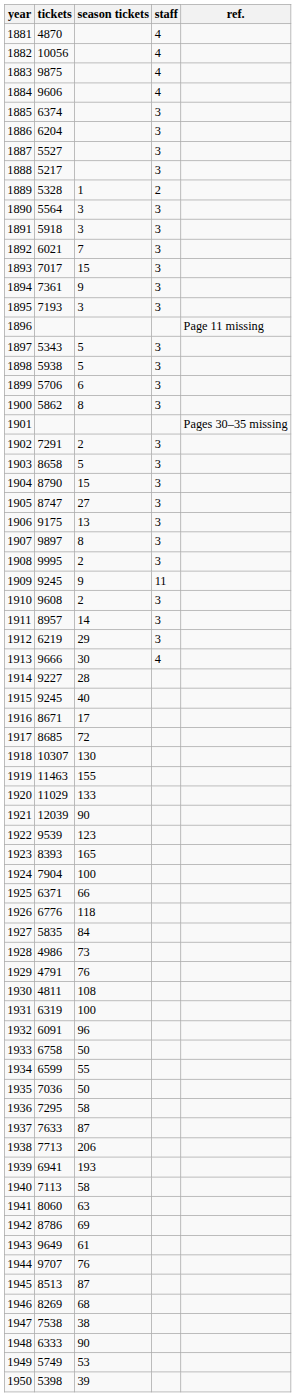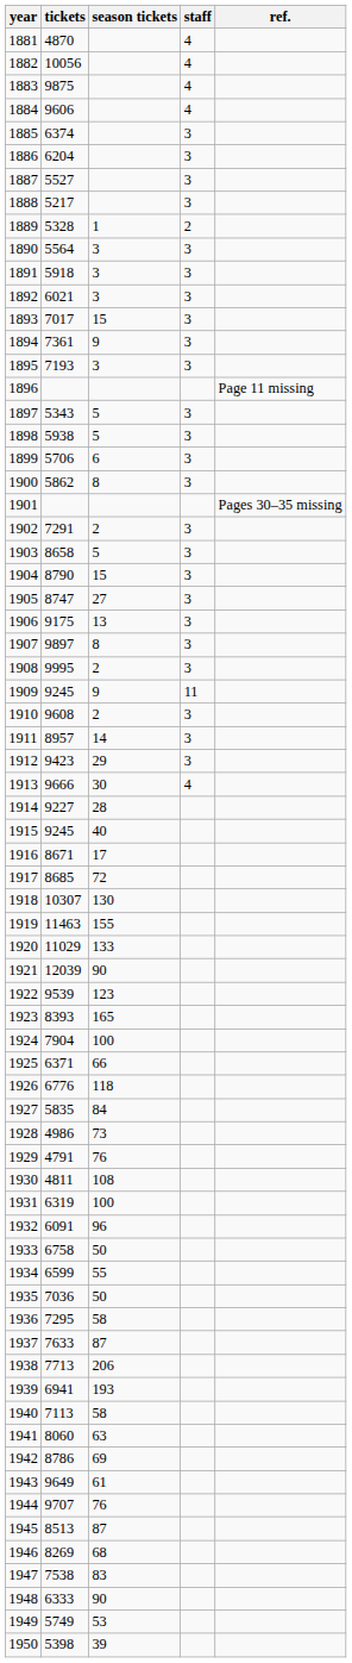1892 | season tickets: 7 -> 3
1912 | tickets: 6219 -> 9423
1947 | season tickets: 38 -> 83
